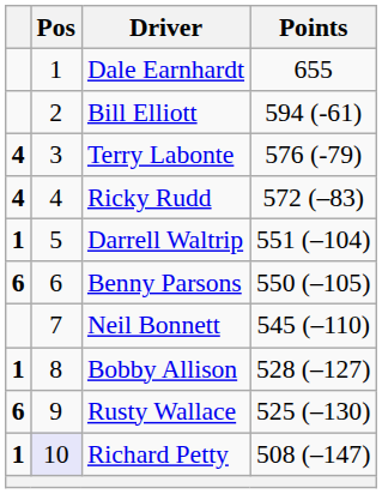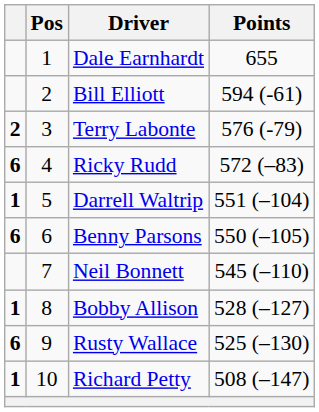Terry Labonte | column 1: 4 -> 2
Ricky Rudd | column 1: 4 -> 6
Richard Petty | Pos: lavender background -> no background
